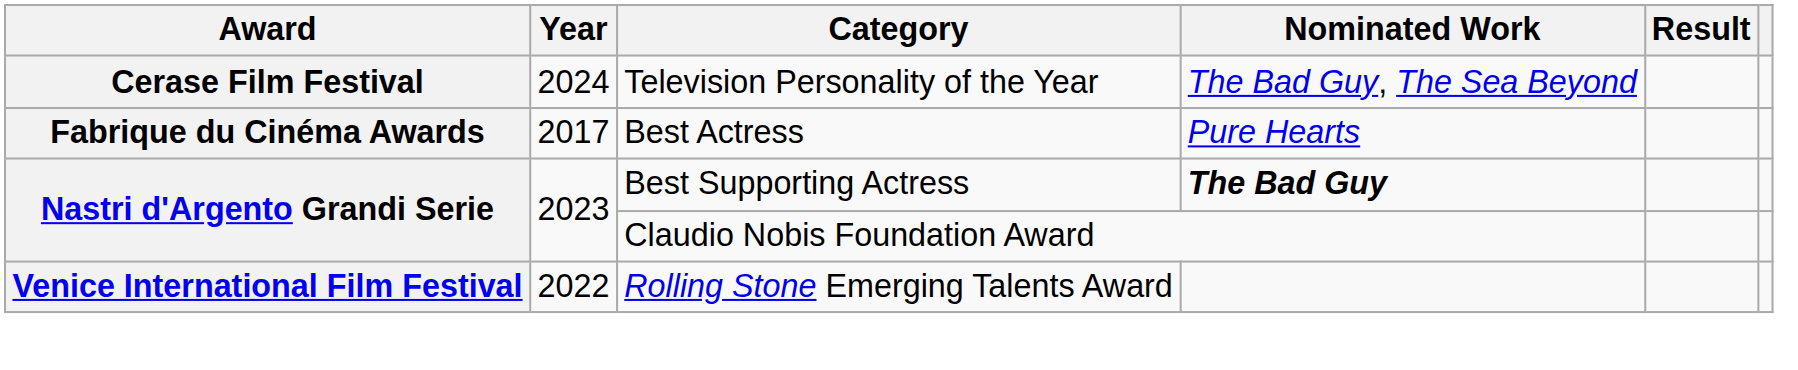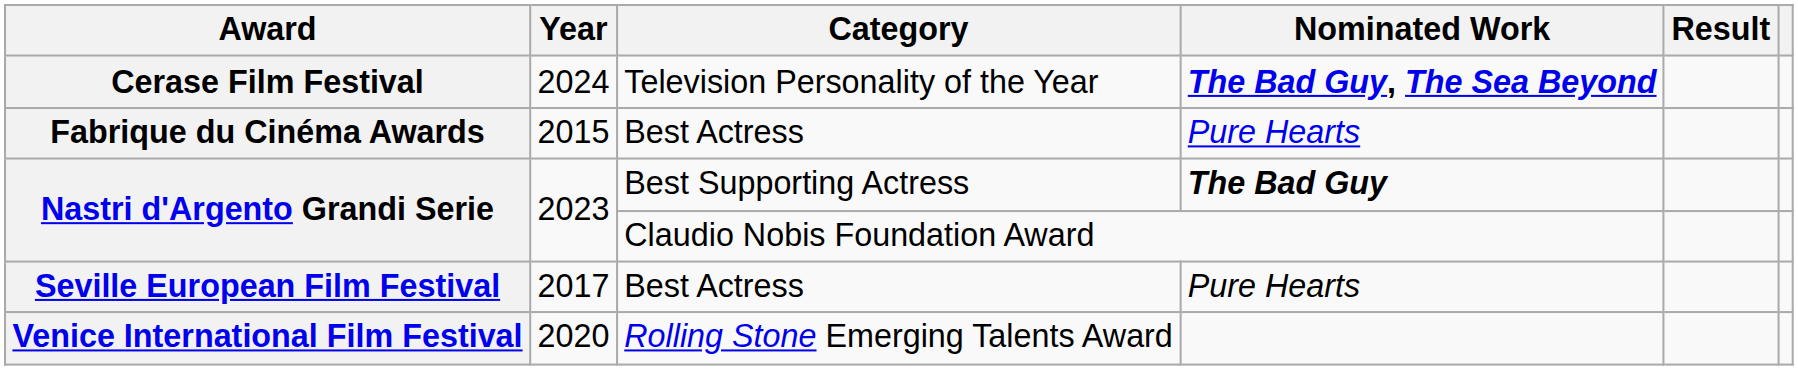Cerase Film Festival | Nominated Work: normal -> bold
Fabrique du Cinéma Awards | Year: 2017 -> 2015
+ row: Seville European Film Festival | 2017 | Best Actress | Pure Hearts
Venice International Film Festival | Year: 2022 -> 2020
